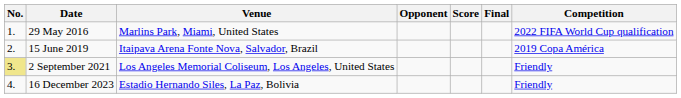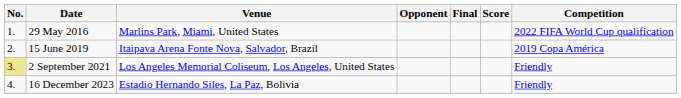columns swapped: Score <-> Final
